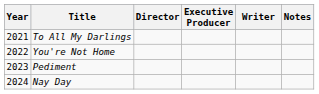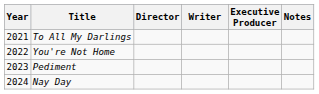columns swapped: Writer <-> Executive Producer
